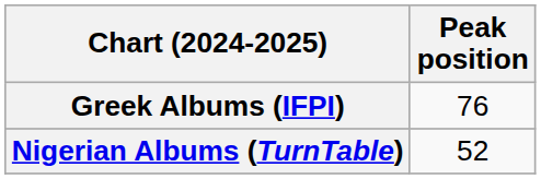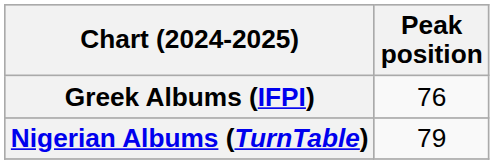Nigerian Albums (TurnTable) | Peak position: 52 -> 79
